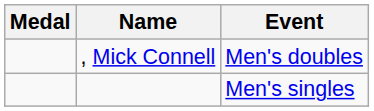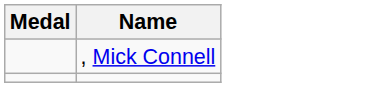- column: Event | Men's doubles | Men's singles
